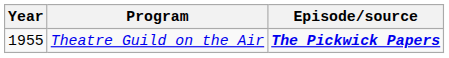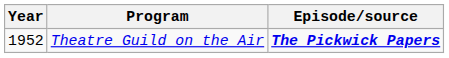Theatre Guild on the Air | Year: 1955 -> 1952
